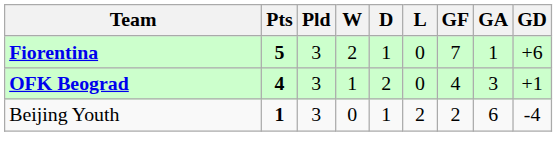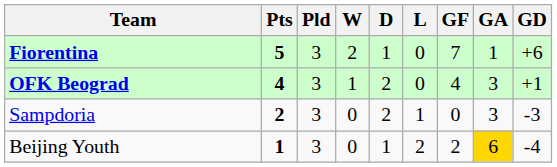+ row: Sampdoria | 2 | 3 | 0 | 2 | 1 | 0 | 3 | -3
Beijing Youth | GA: no background -> gold background
